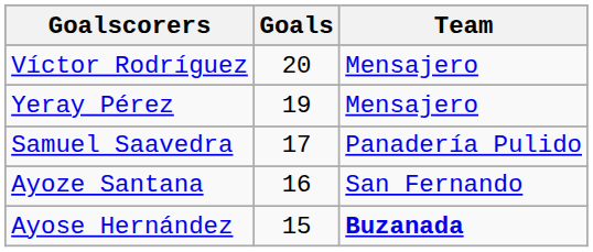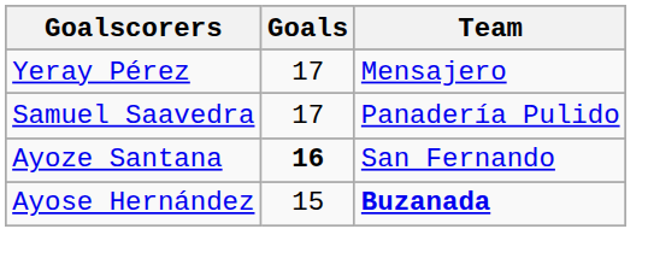- row: Víctor Rodríguez | 20 | Mensajero
Yeray Pérez | Goals: 19 -> 17
Ayoze Santana | Goals: normal -> bold
